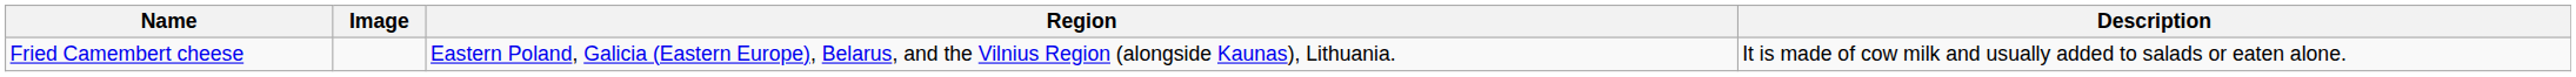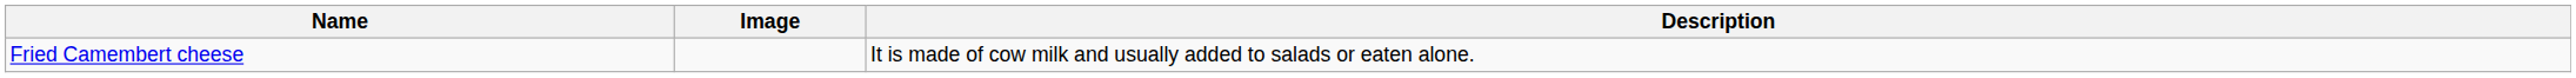- column: Region | Eastern Poland, Galicia (Eastern Europe), Belarus, and the Vilnius Region (alongside Kaunas), Lithuania.
